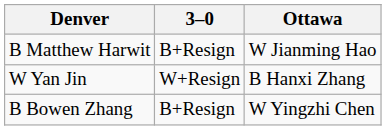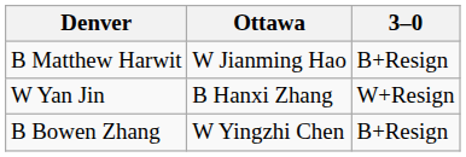columns swapped: 3–0 <-> Ottawa
